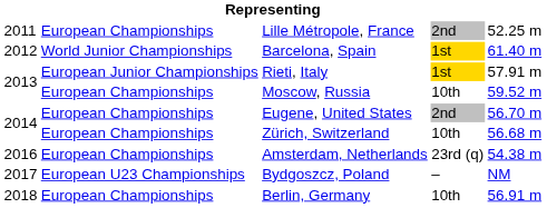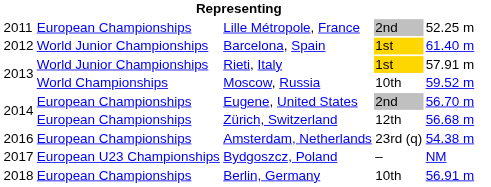Rieti, Italy | column 2: European Junior Championships -> World Junior Championships
Moscow, Russia | column 2: European Championships -> World Championships
Zürich, Switzerland | column 4: 10th -> 12th
